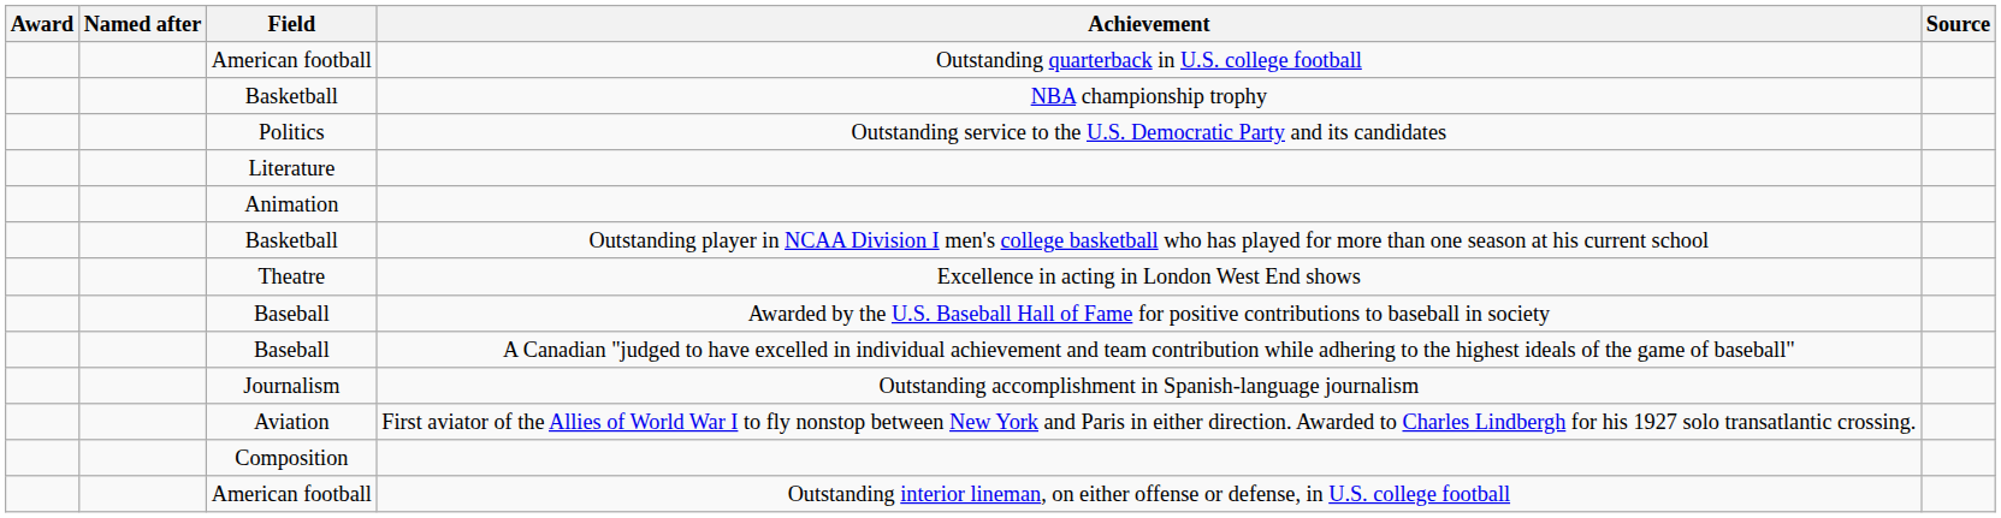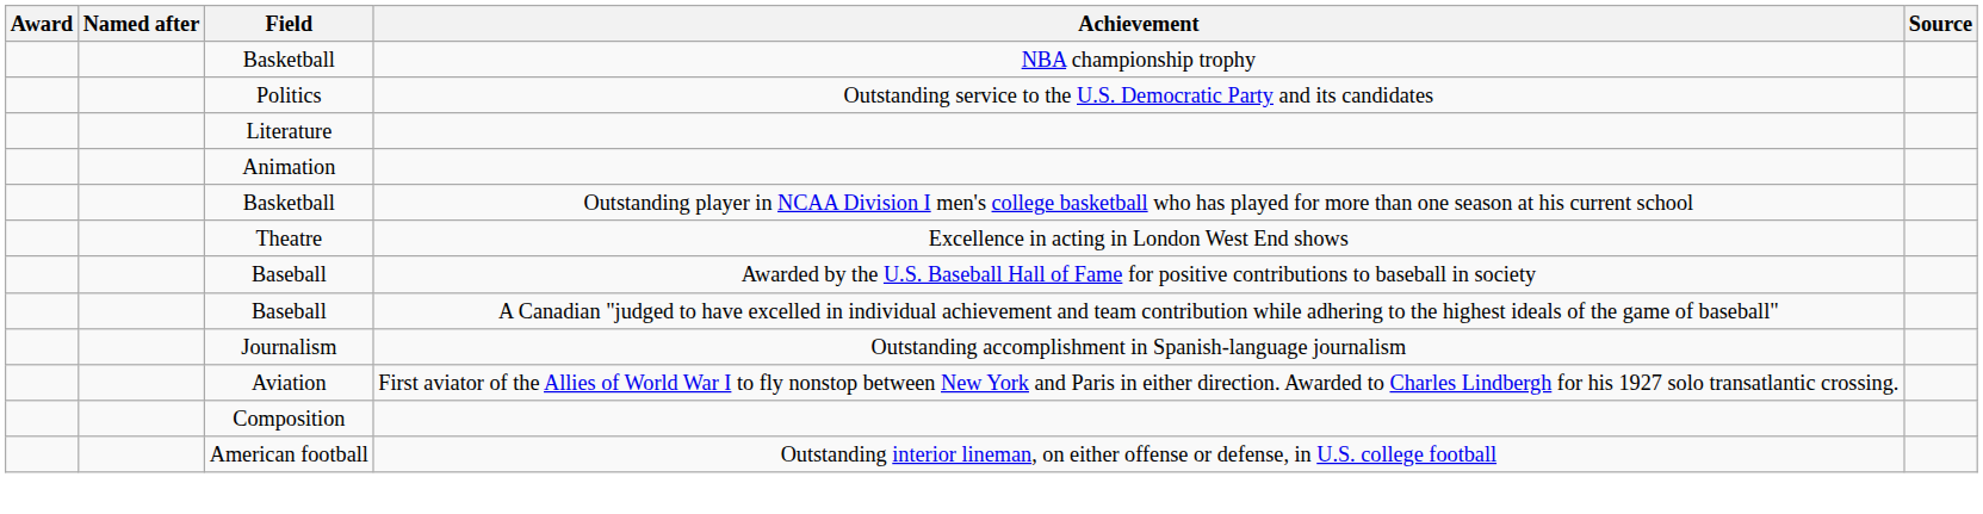- row: American football | Outstanding quarterback in U.S. college football
